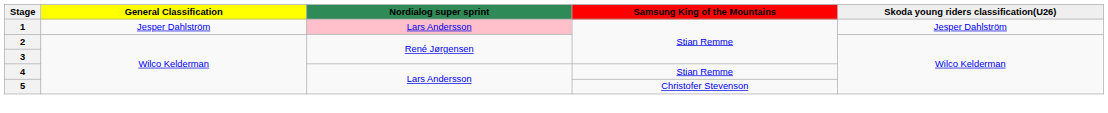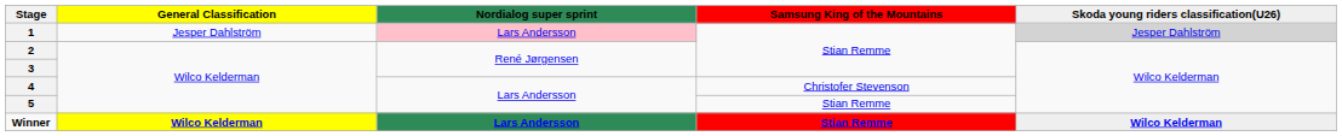1 | Skoda young riders classification(U26): no background -> lightgrey background
4 | Samsung King of the Mountains: Stian Remme -> Christofer Stevenson
5 | Samsung King of the Mountains: Christofer Stevenson -> Stian Remme
+ row: Winner | Wilco Kelderman | Lars Andersson | Stian Remme | Wilco Kelderman
